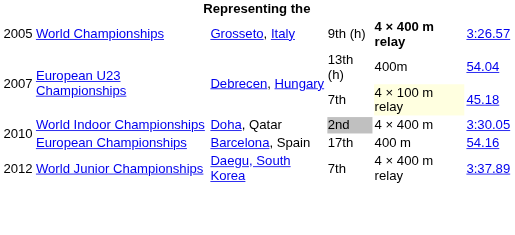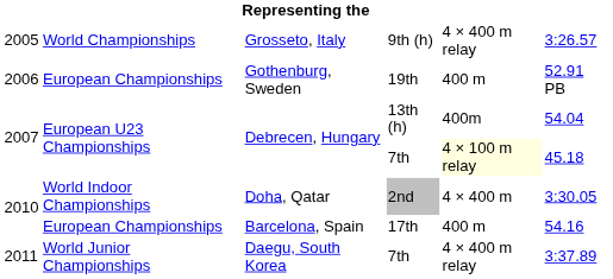Grosseto, Italy | column 5: bold -> normal
+ row: 2006 | European Championships | Gothenburg, Sweden | 19th | 400 m | 52.91 PB
Daegu, South Korea | column 1: 2012 -> 2011
